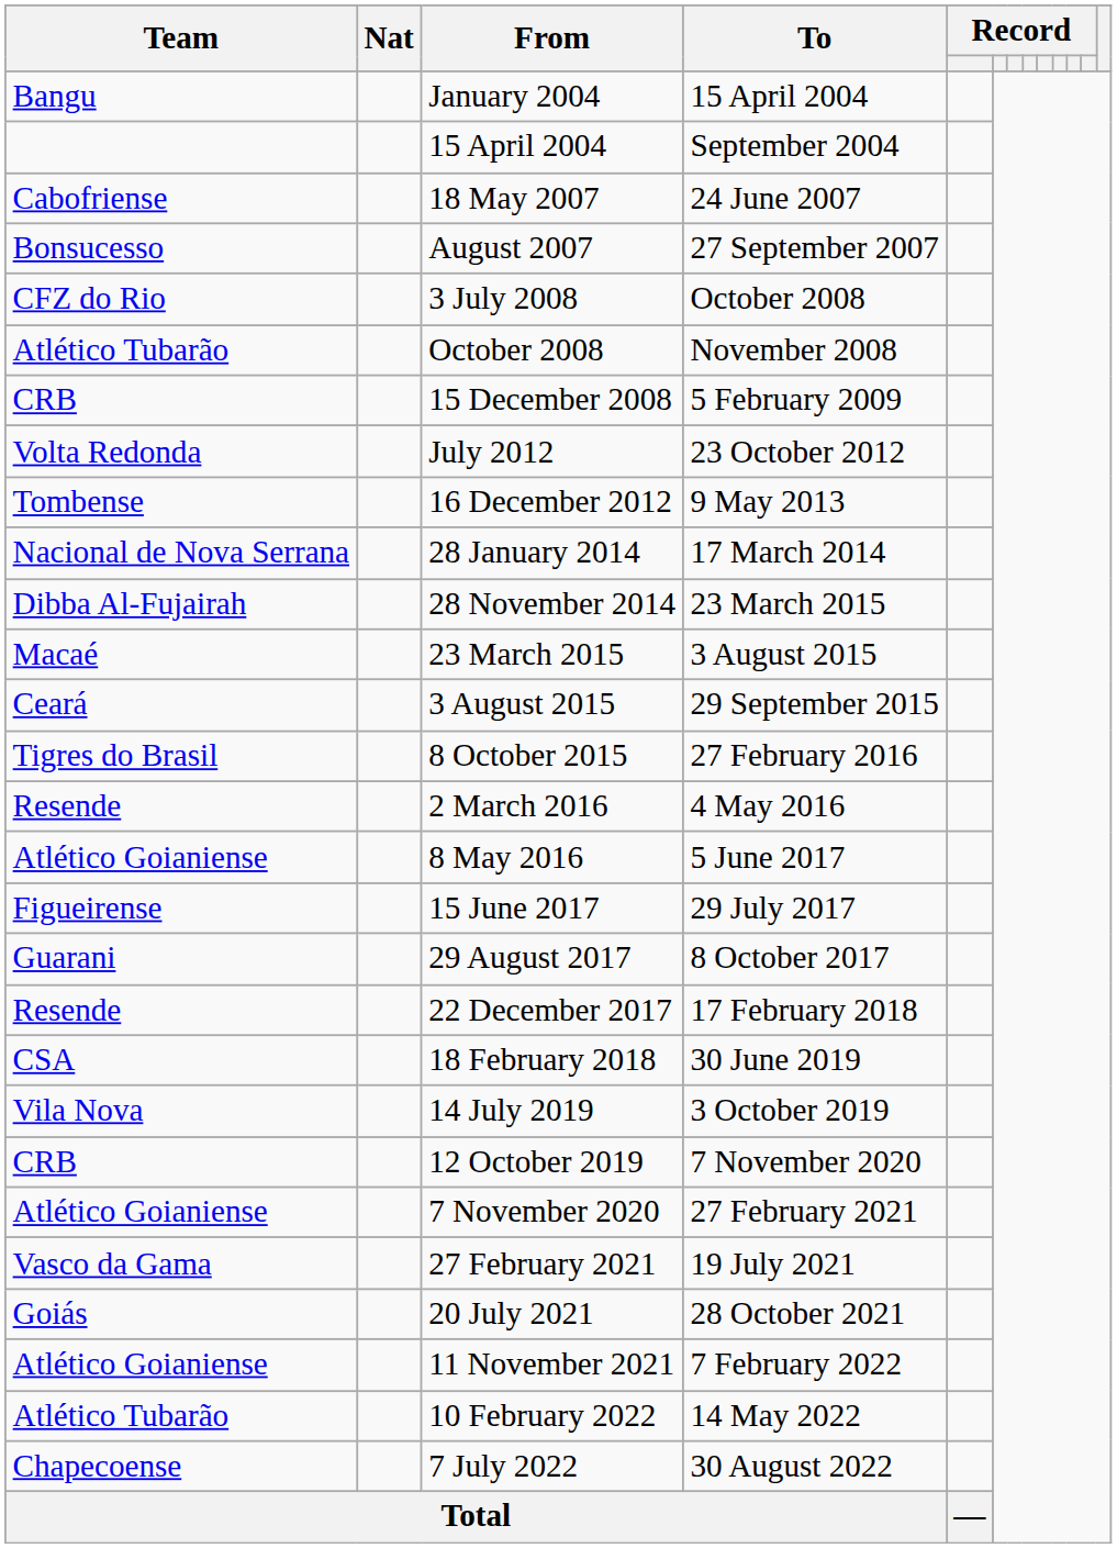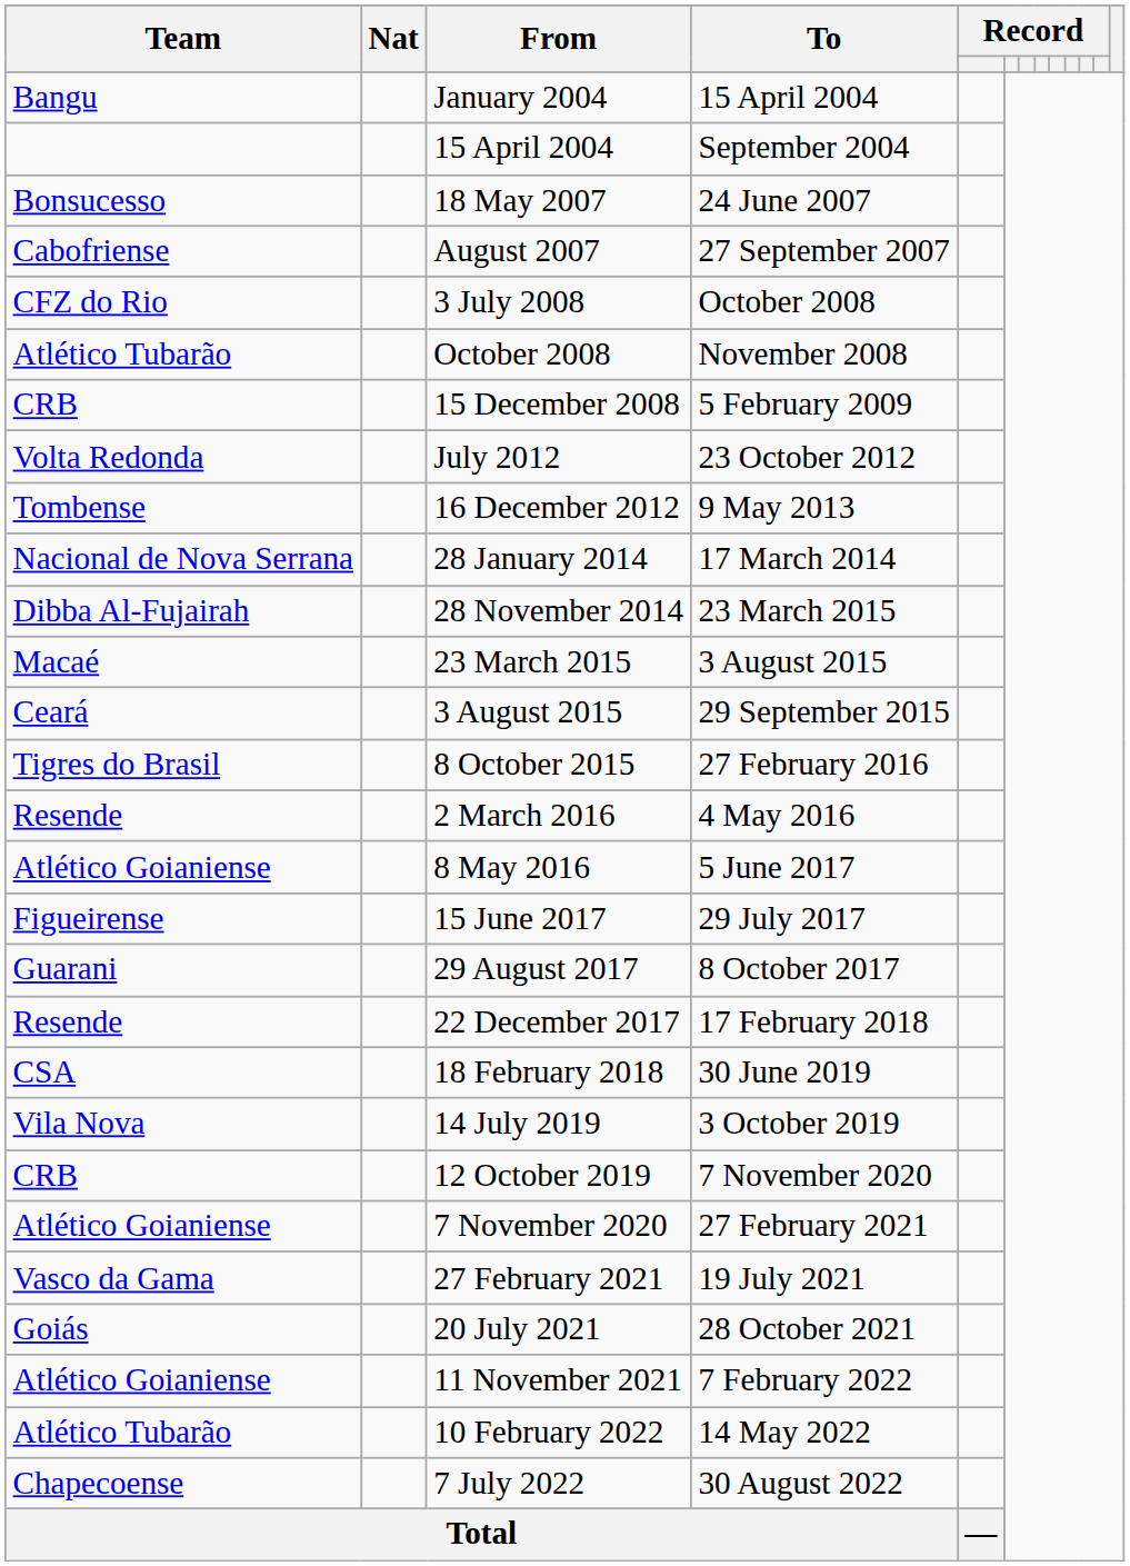18 May 2007 | Team: Cabofriense -> Bonsucesso
August 2007 | Team: Bonsucesso -> Cabofriense
